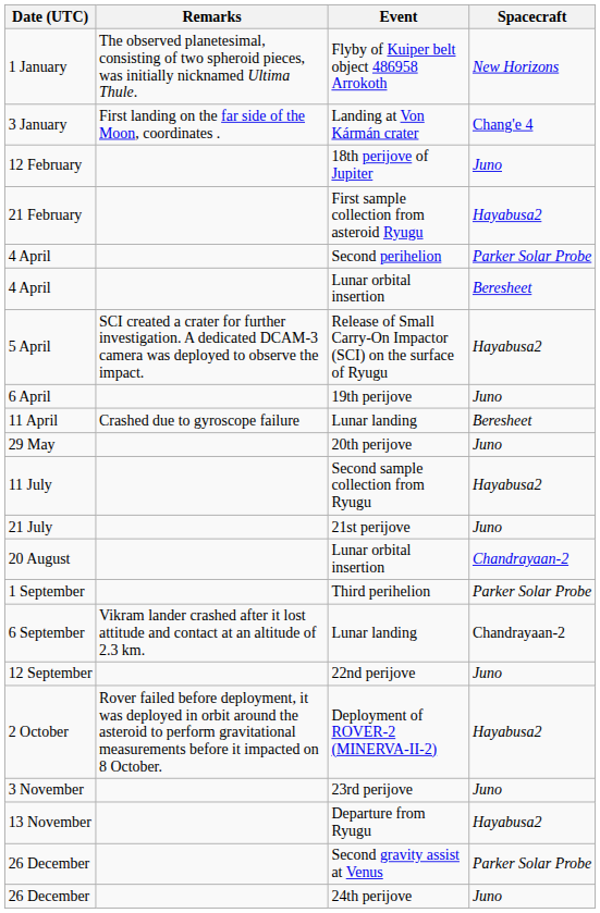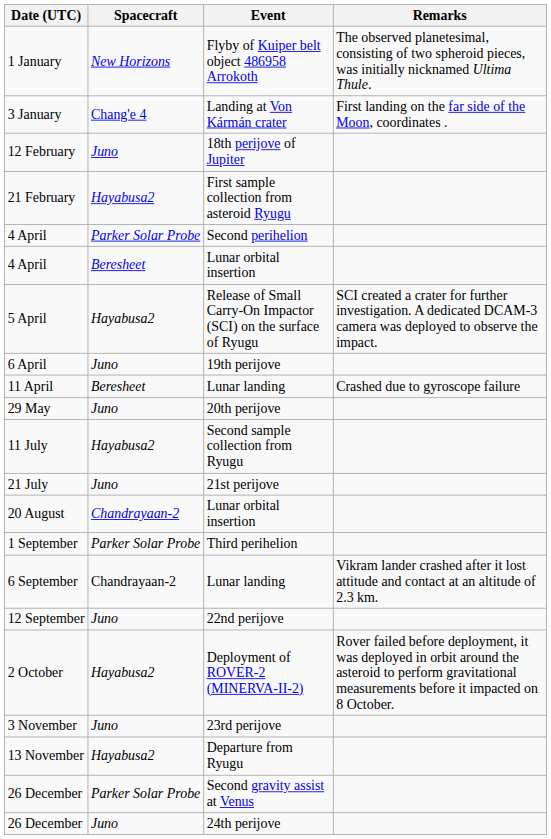columns swapped: Spacecraft <-> Remarks
